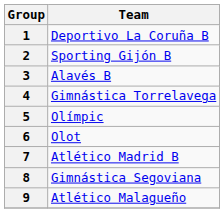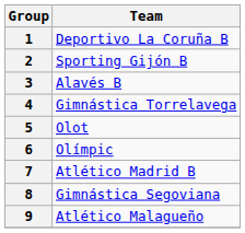5 | Team: Olímpic -> Olot
6 | Team: Olot -> Olímpic
